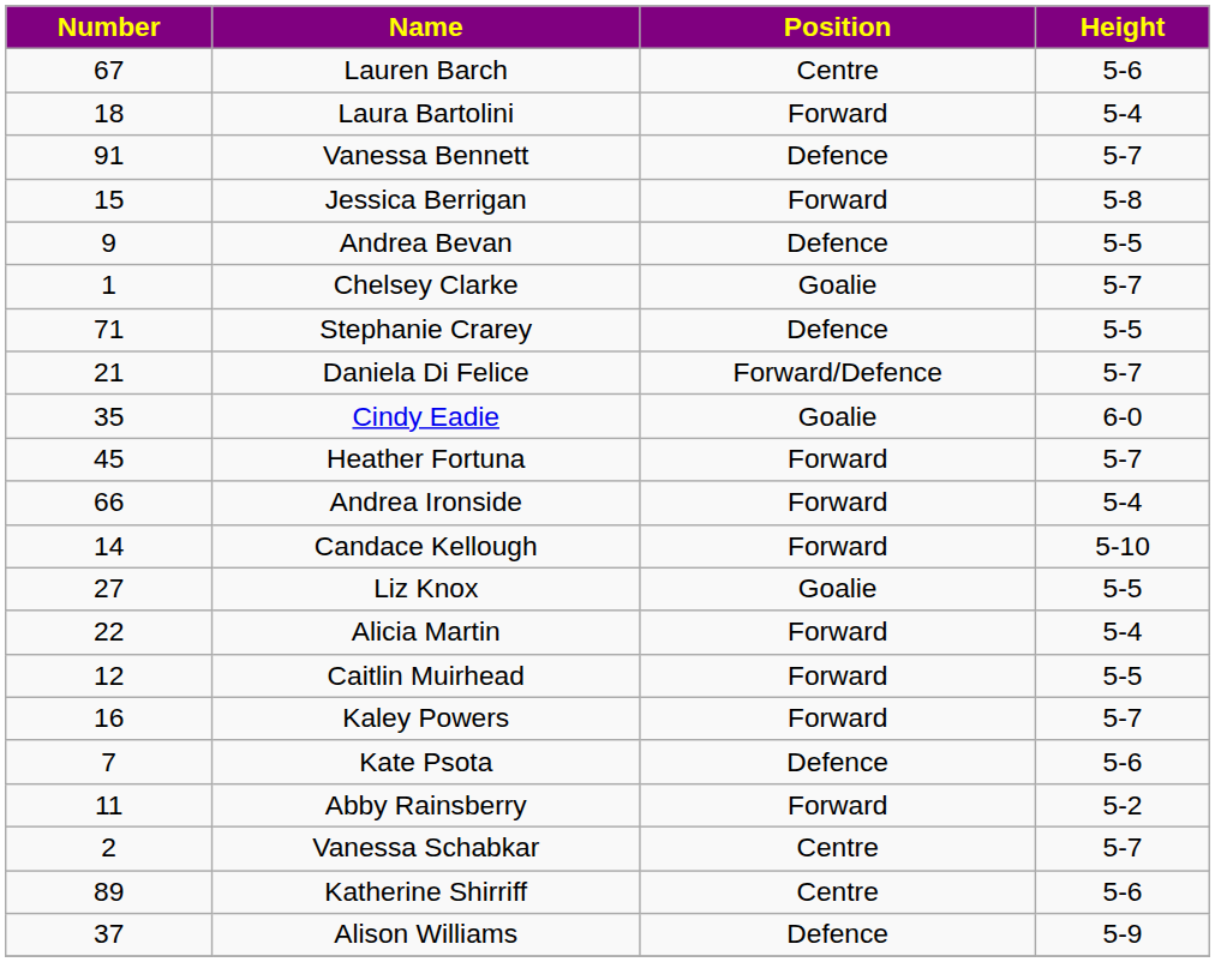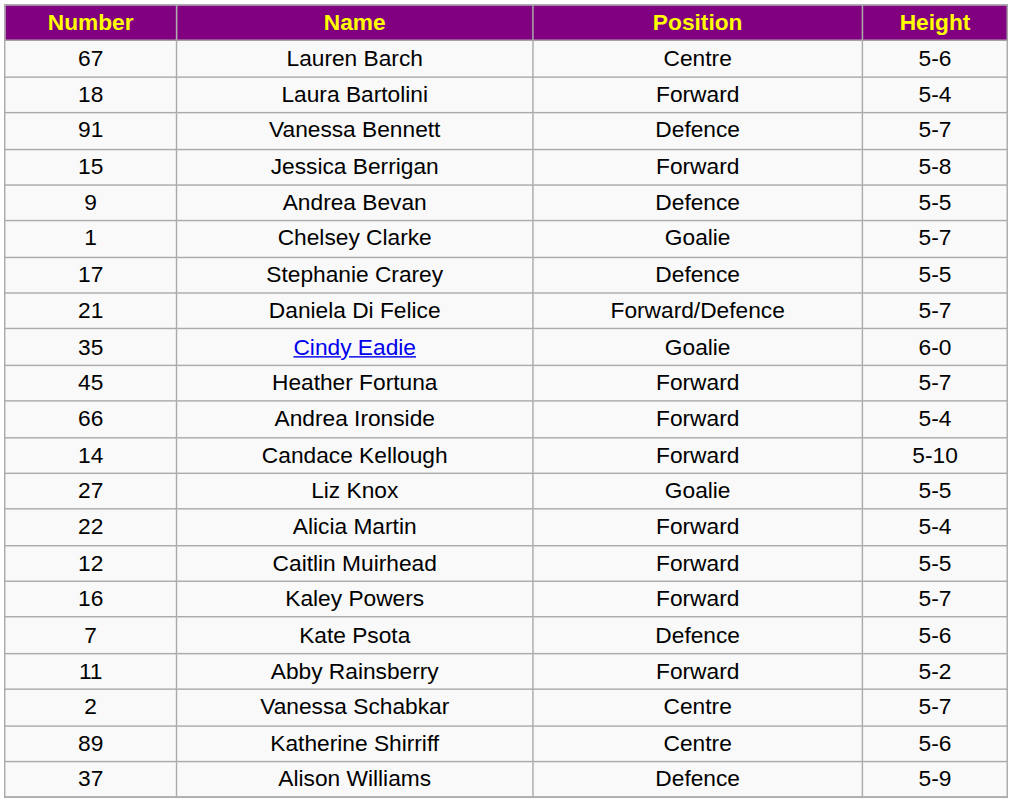Stephanie Crarey | Number: 71 -> 17
